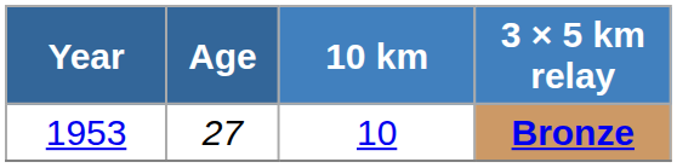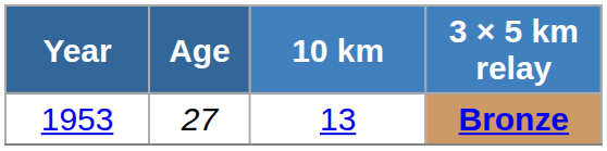Bronze | 10 km: 10 -> 13
